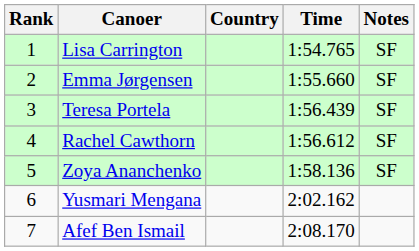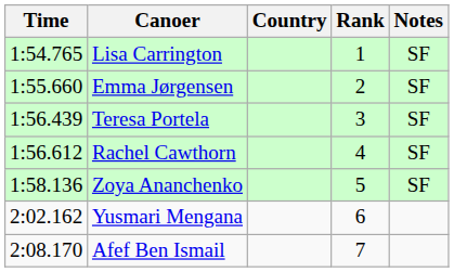columns swapped: Rank <-> Time
